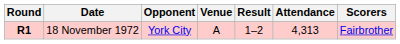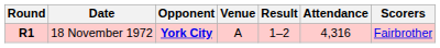18 November 1972 | Opponent: normal -> bold
18 November 1972 | Attendance: 4,313 -> 4,316
